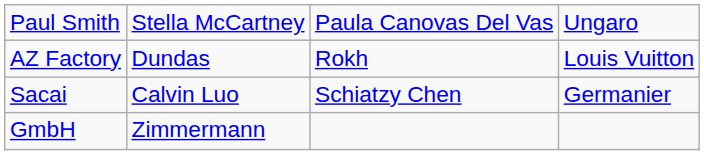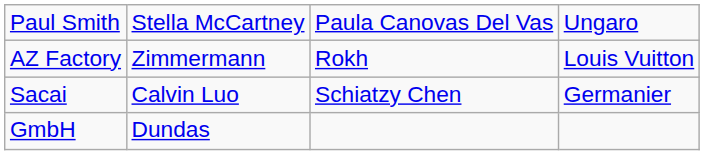AZ Factory | column 2: Dundas -> Zimmermann
GmbH | column 2: Zimmermann -> Dundas
